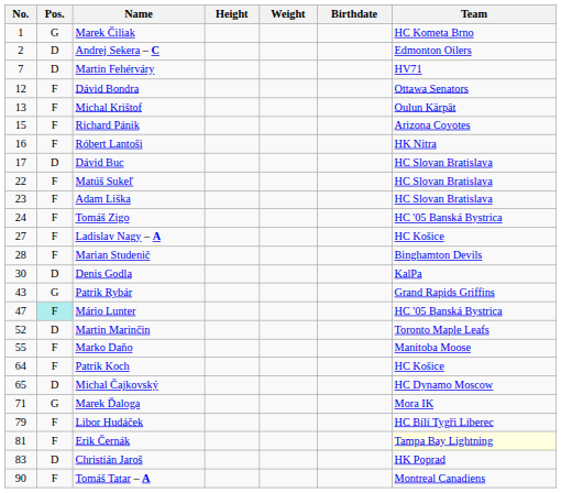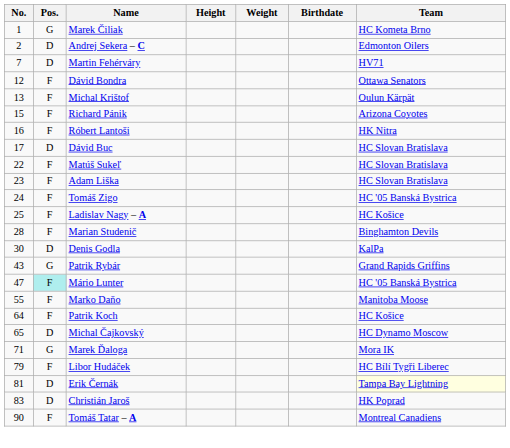Ladislav Nagy – A | No.: 27 -> 25
- row: 52 | D | Martin Marinčin | Toronto Maple Leafs
Erik Černák | Pos.: F -> D
